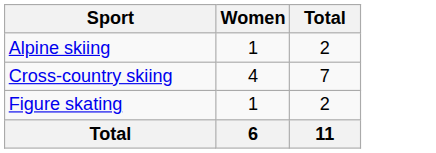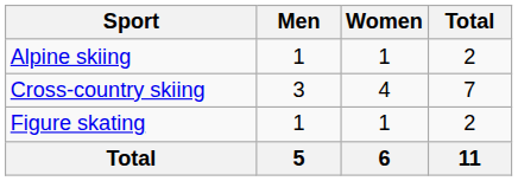+ column: Men | 1 | 3 | 1 | 5
